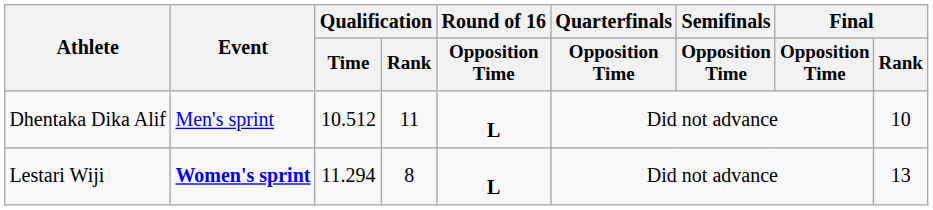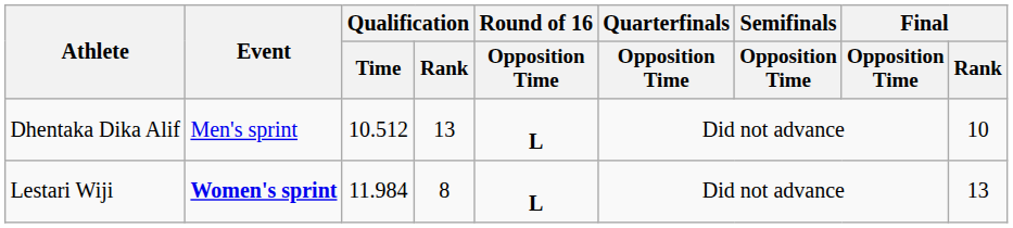Dhentaka Dika Alif | Qualification / Rank: 11 -> 13
Lestari Wiji | Qualification / Time: 11.294 -> 11.984
